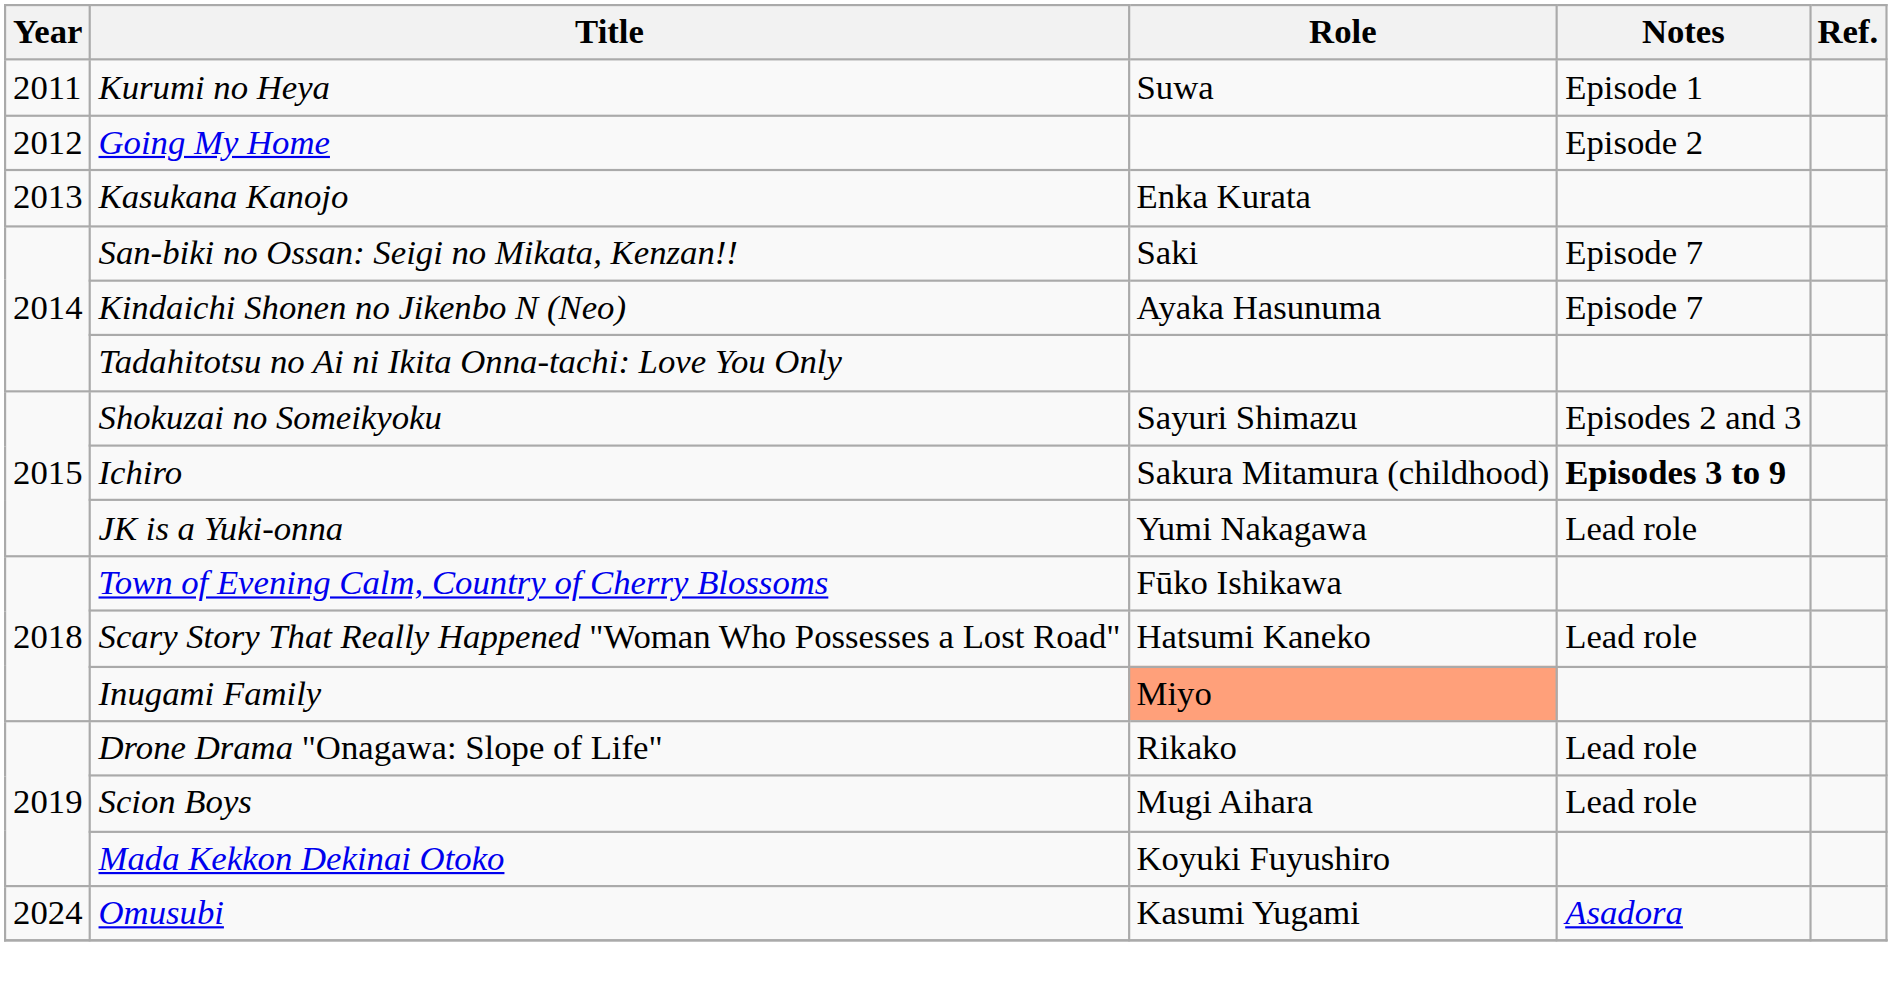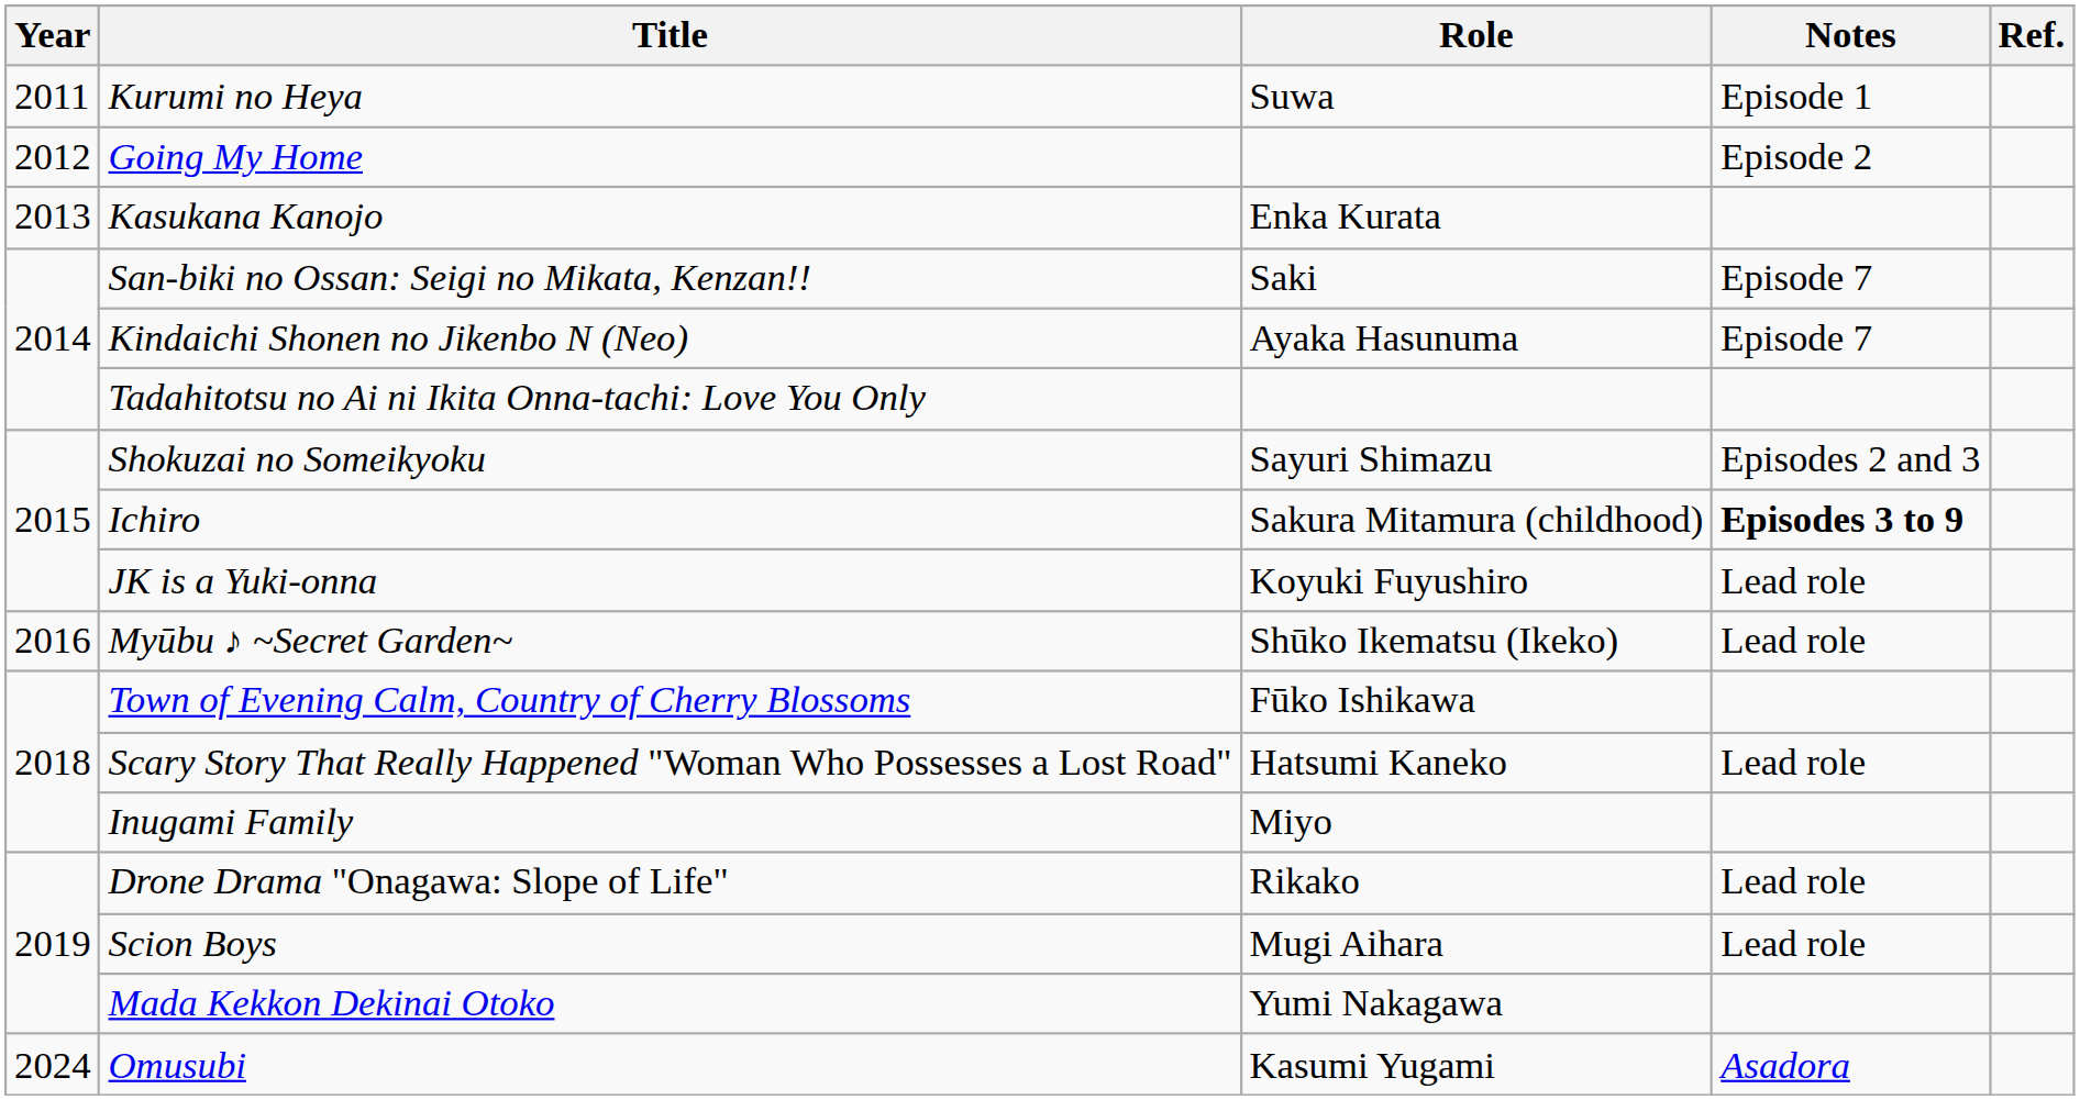JK is a Yuki-onna | Role: Yumi Nakagawa -> Koyuki Fuyushiro
+ row: 2016 | Myūbu ♪ ~Secret Garden~ | Shūko Ikematsu (Ikeko) | Lead role
Inugami Family | Role: lightsalmon background -> no background
Mada Kekkon Dekinai Otoko | Role: Koyuki Fuyushiro -> Yumi Nakagawa
